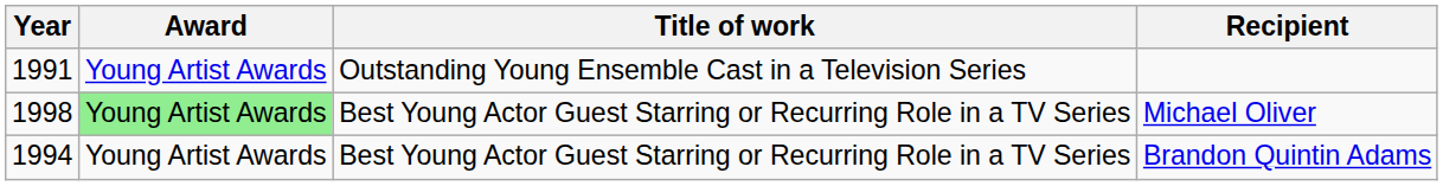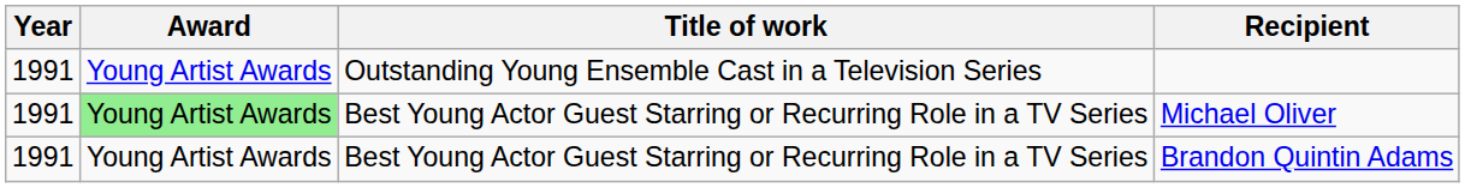Michael Oliver | Year: 1998 -> 1991
Brandon Quintin Adams | Year: 1994 -> 1991
